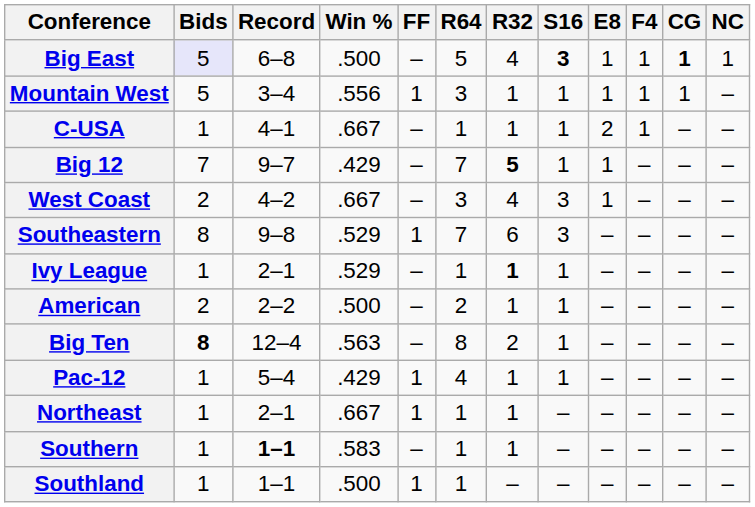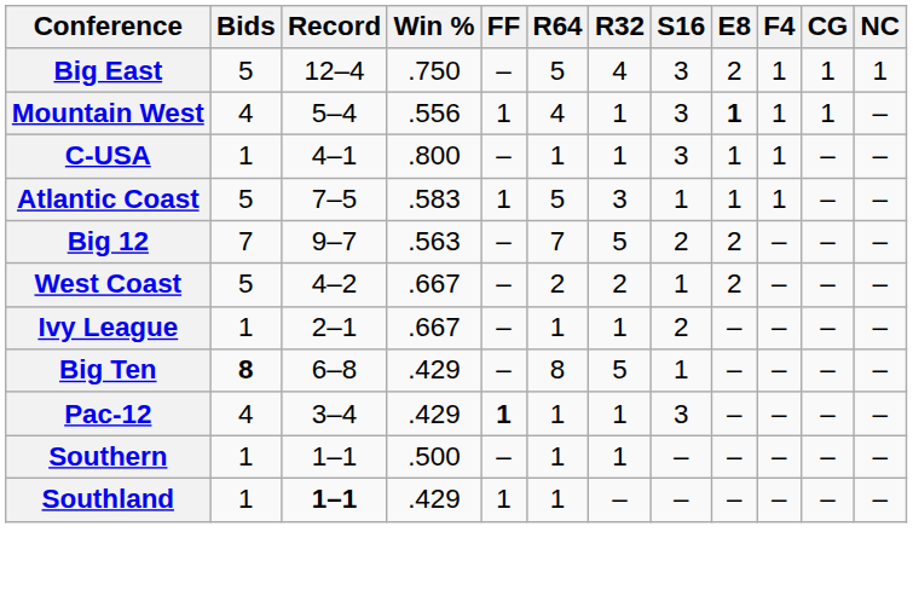Big East | Bids: lavender background -> no background
Big East | Record: 6–8 -> 12–4
Big East | Win %: .500 -> .750
Big East | S16: bold -> normal
Big East | E8: 1 -> 2
Big East | CG: bold -> normal
Mountain West | Bids: 5 -> 4
Mountain West | Record: 3–4 -> 5–4
Mountain West | R64: 3 -> 4
Mountain West | S16: 1 -> 3
Mountain West | E8: normal -> bold
C-USA | Win %: .667 -> .800
C-USA | S16: 1 -> 3
C-USA | E8: 2 -> 1
+ row: Atlantic Coast | 5 | 7–5 | .583 | 1 | 5 | 3 | 1 | 1 | 1 | – | –
Big 12 | Win %: .429 -> .563
Big 12 | R32: bold -> normal
Big 12 | S16: 1 -> 2
Big 12 | E8: 1 -> 2
West Coast | Bids: 2 -> 5
West Coast | R64: 3 -> 2
West Coast | R32: 4 -> 2
West Coast | S16: 3 -> 1
West Coast | E8: 1 -> 2
- row: Southeastern | 8 | 9–8 | .529 | 1 | 7 | 6 | 3 | – | – | – | –
Ivy League | Win %: .529 -> .667
Ivy League | R32: bold -> normal
Ivy League | S16: 1 -> 2
- row: American | 2 | 2–2 | .500 | – | 2 | 1 | 1 | – | – | – | –
Big Ten | Record: 12–4 -> 6–8
Big Ten | Win %: .563 -> .429
Big Ten | R32: 2 -> 5
Pac-12 | Bids: 1 -> 4
Pac-12 | Record: 5–4 -> 3–4
Pac-12 | FF: normal -> bold
Pac-12 | R64: 4 -> 1
Pac-12 | S16: 1 -> 3
- row: Northeast | 1 | 2–1 | .667 | 1 | 1 | 1 | – | – | – | – | –
Southern | Record: bold -> normal
Southern | Win %: .583 -> .500
Southland | Record: normal -> bold
Southland | Win %: .500 -> .429
